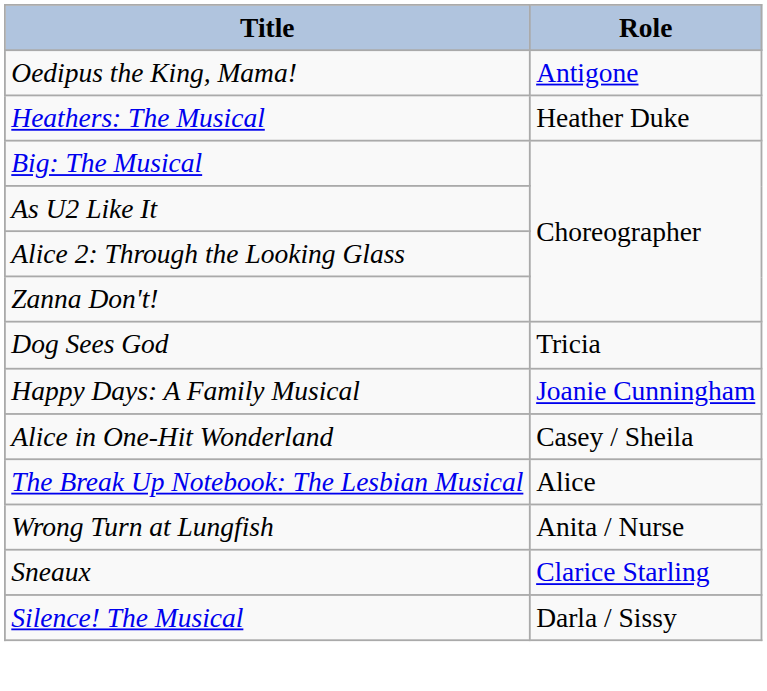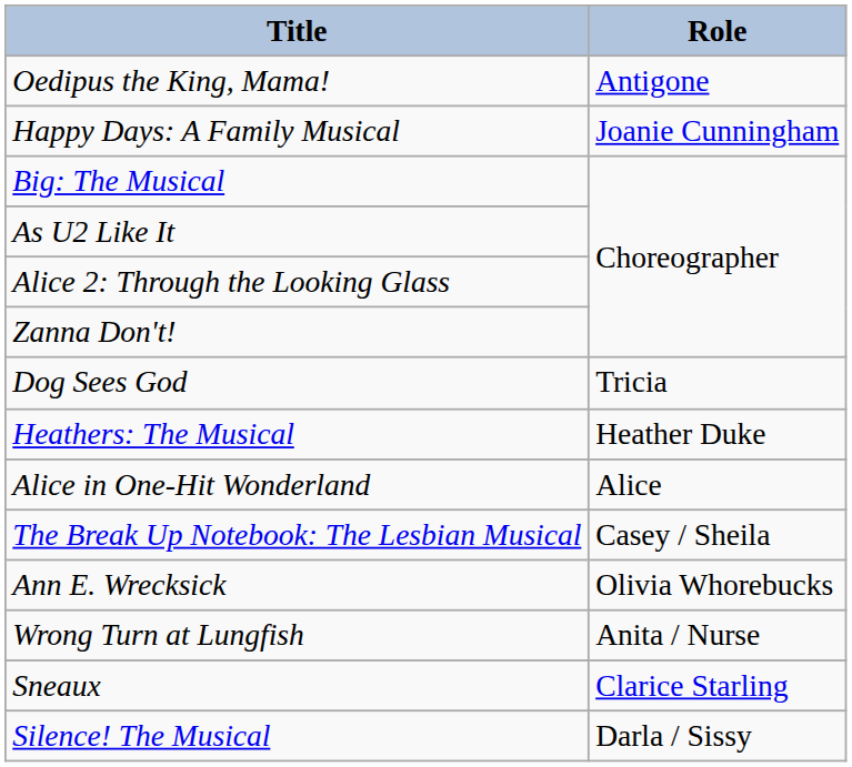rows swapped: Heathers: The Musical <-> Happy Days: A Family Musical
Alice in One-Hit Wonderland | Role: Casey / Sheila -> Alice
The Break Up Notebook: The Lesbian Musical | Role: Alice -> Casey / Sheila
+ row: Ann E. Wrecksick | Olivia Whorebucks
